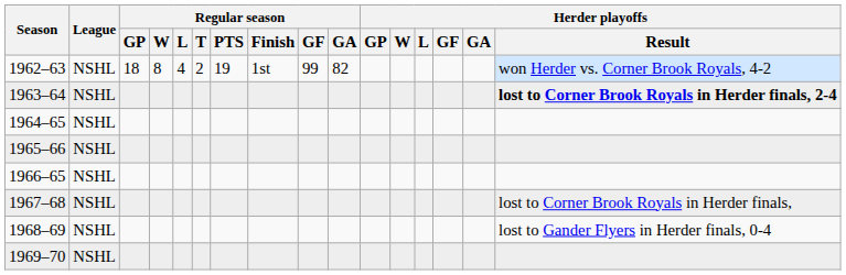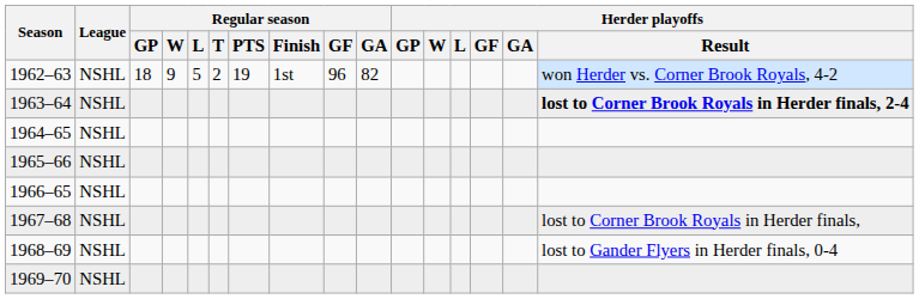1962–63 | Regular season / W: 8 -> 9
1962–63 | Regular season / L: 4 -> 5
1962–63 | Regular season / GF: 99 -> 96
